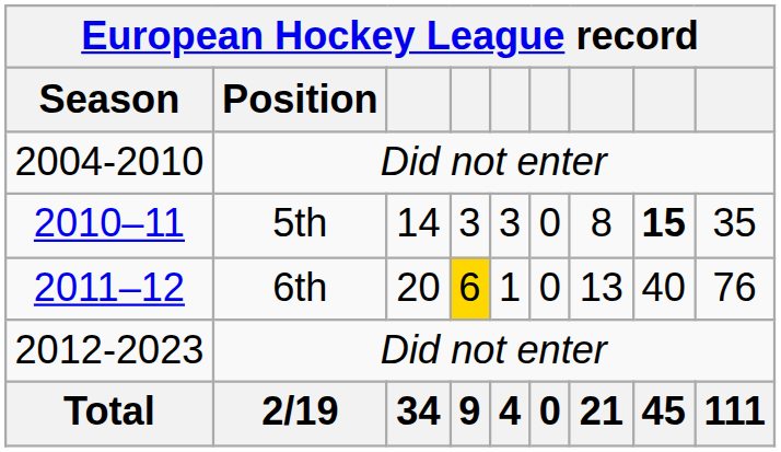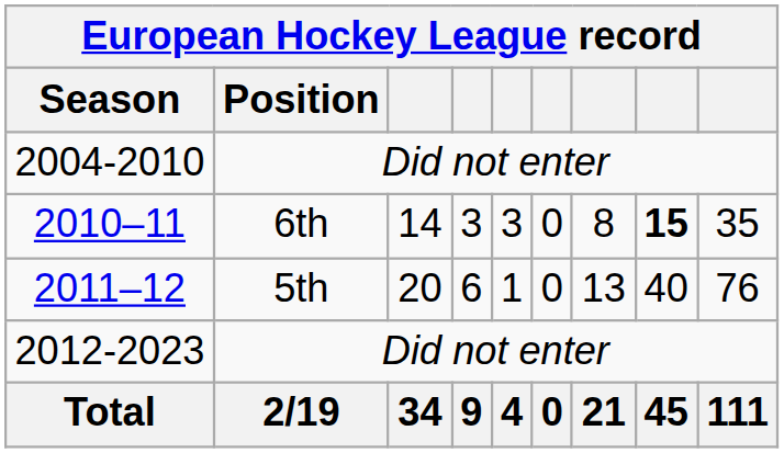2010–11 | Position: 5th -> 6th
2011–12 | Position: 6th -> 5th
2011–12 | column 4: gold background -> no background
